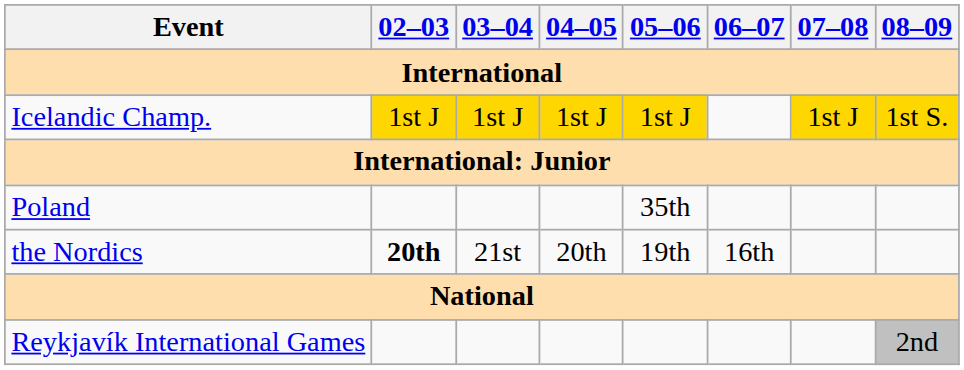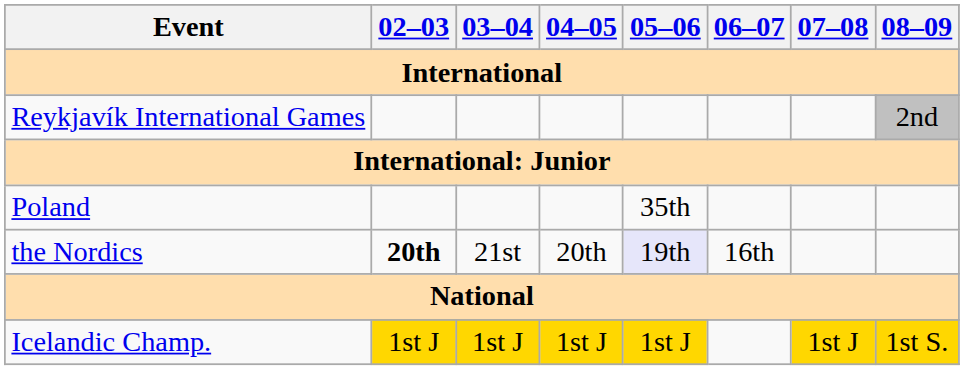rows swapped: Reykjavík International Games <-> Icelandic Champ.
the Nordics | 05–06: no background -> lavender background
